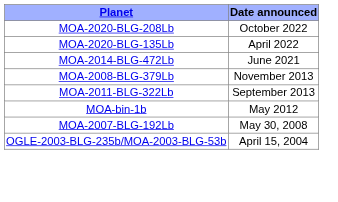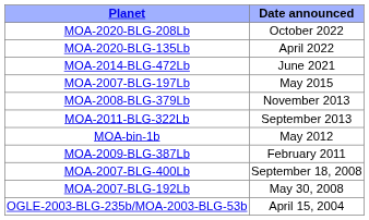+ row: MOA-2007-BLG-197Lb | May 2015
+ row: MOA-2009-BLG-387Lb | February 2011
+ row: MOA-2007-BLG-400Lb | September 18, 2008
